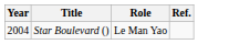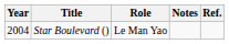+ column: Notes
